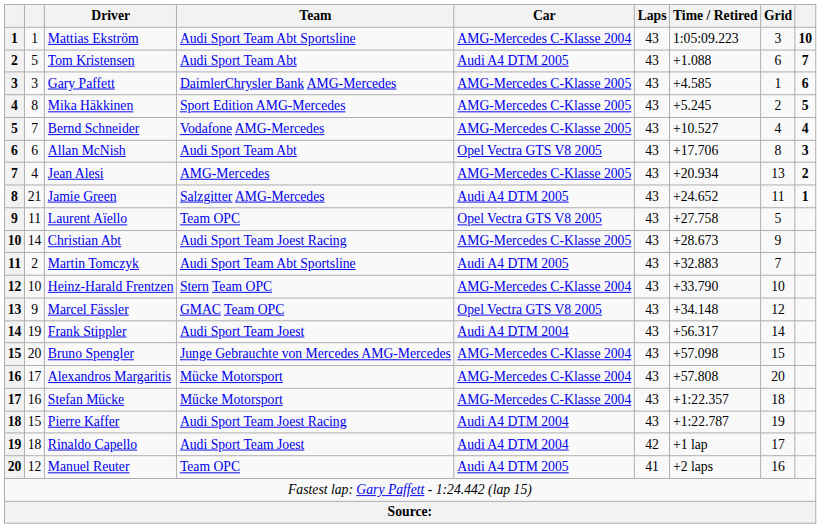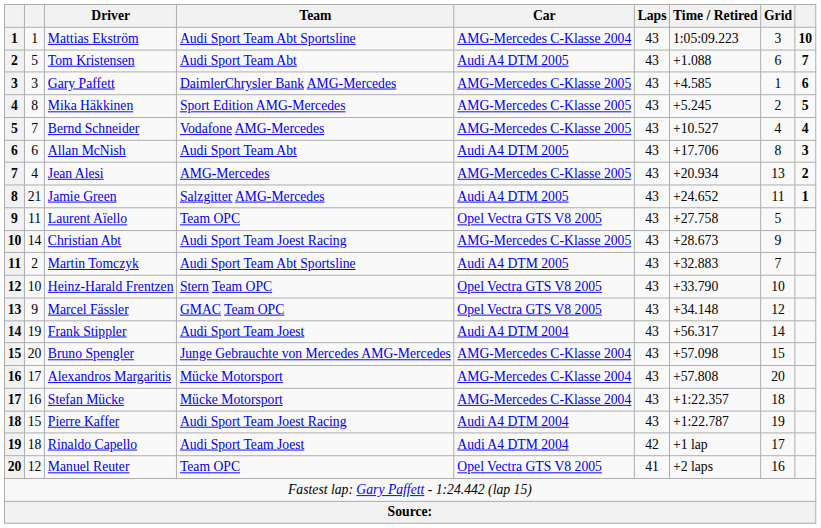Allan McNish | Car: Opel Vectra GTS V8 2005 -> Audi A4 DTM 2005
Heinz-Harald Frentzen | Car: AMG-Mercedes C-Klasse 2004 -> Opel Vectra GTS V8 2005
Manuel Reuter | Car: Audi A4 DTM 2005 -> Opel Vectra GTS V8 2005
